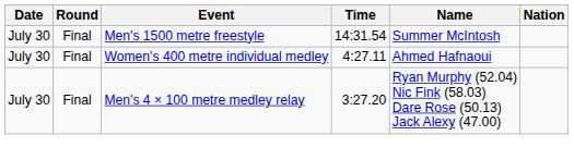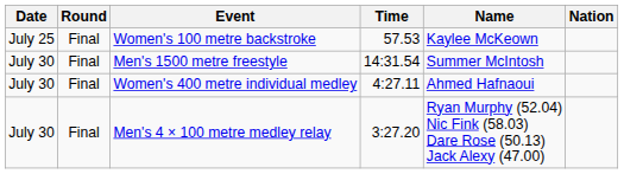+ row: July 25 | Final | Women's 100 metre backstroke | 57.53 | Kaylee McKeown
